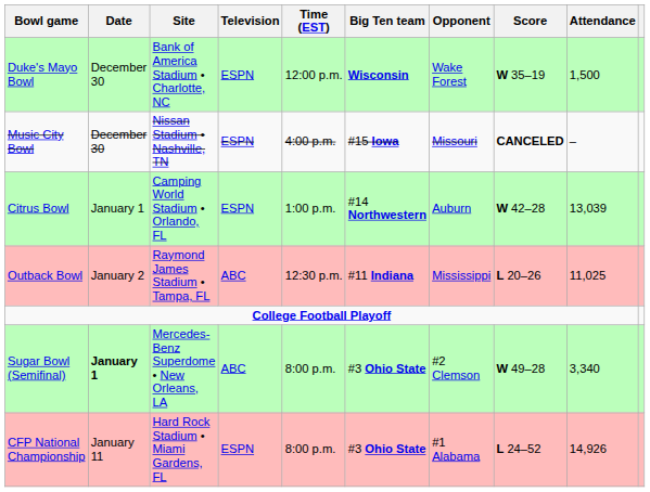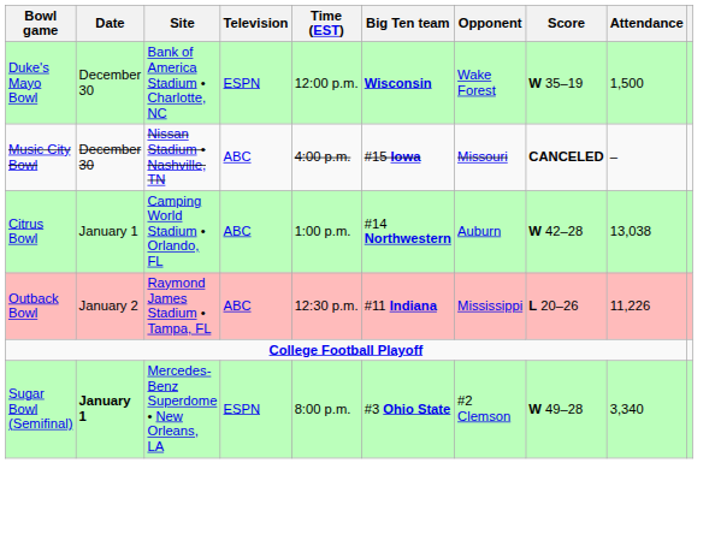Music City Bowl | Television: ESPN -> ABC
Citrus Bowl | Television: ESPN -> ABC
Citrus Bowl | Attendance: 13,039 -> 13,038
Outback Bowl | Attendance: 11,025 -> 11,226
Sugar Bowl (Semifinal) | Television: ABC -> ESPN
- row: CFP National Championship | January 11 | Hard Rock Stadium • Miami Gardens, FL | ESPN | 8:00 p.m. | #3 Ohio State | #1 Alabama | L 24–52 | 14,926
